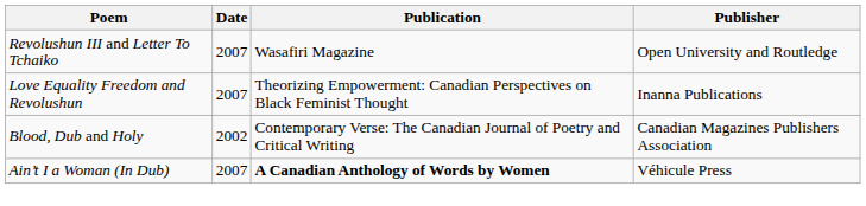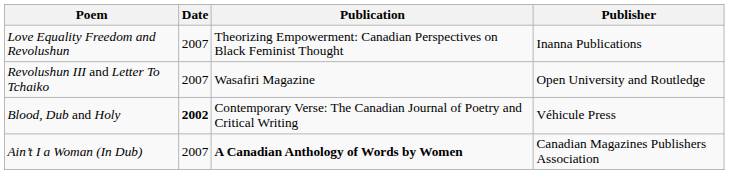rows swapped: Love Equality Freedom and Revolushun <-> Revolushun III and Letter To Tchaiko
Blood, Dub and Holy | Date: normal -> bold
Blood, Dub and Holy | Publisher: Canadian Magazines Publishers Association -> Véhicule Press
Ain’t I a Woman (In Dub) | Publisher: Véhicule Press -> Canadian Magazines Publishers Association
